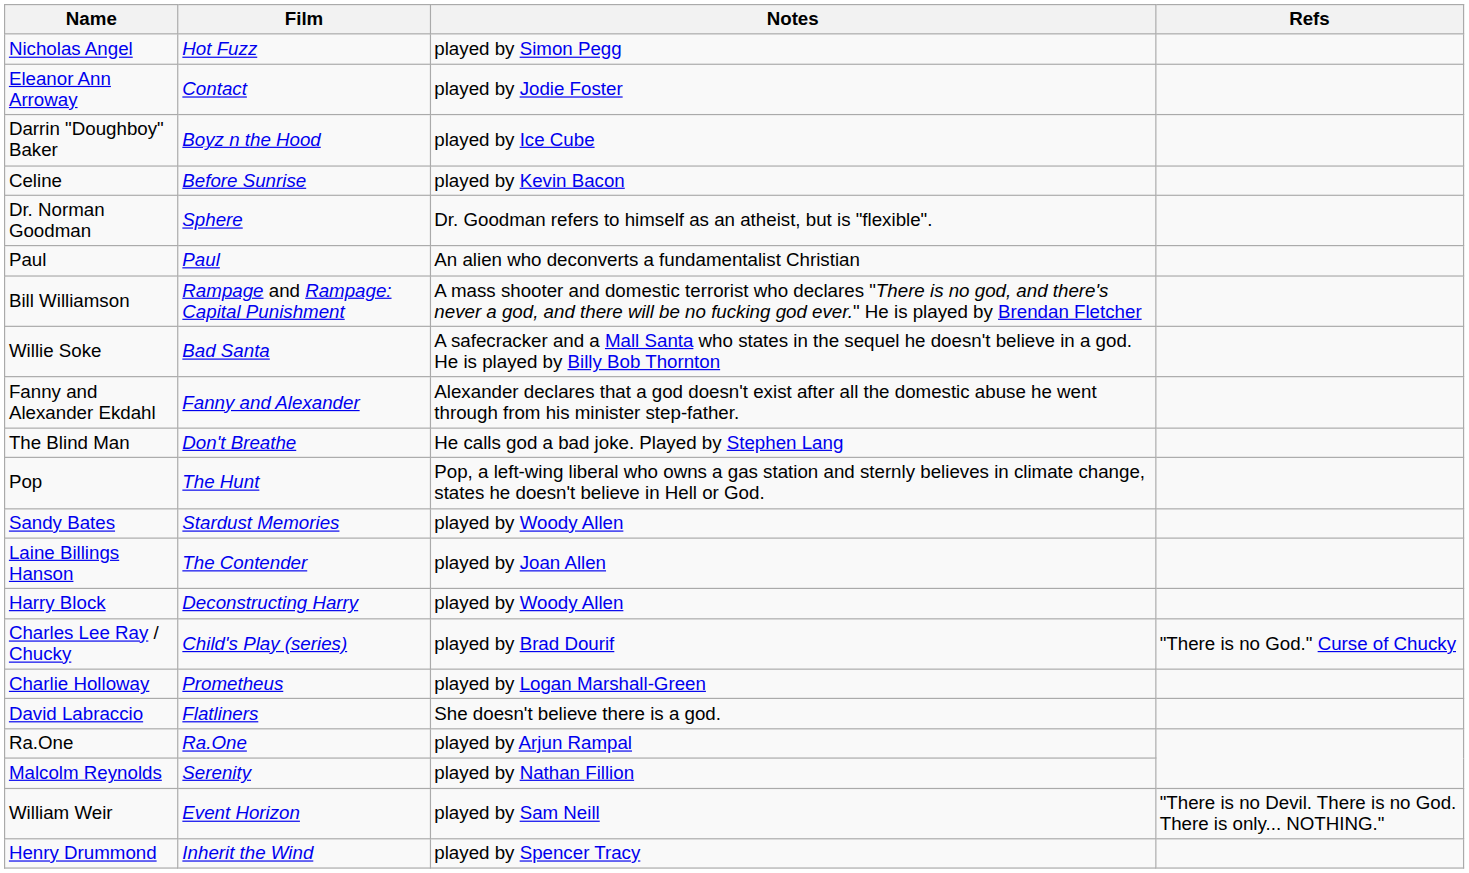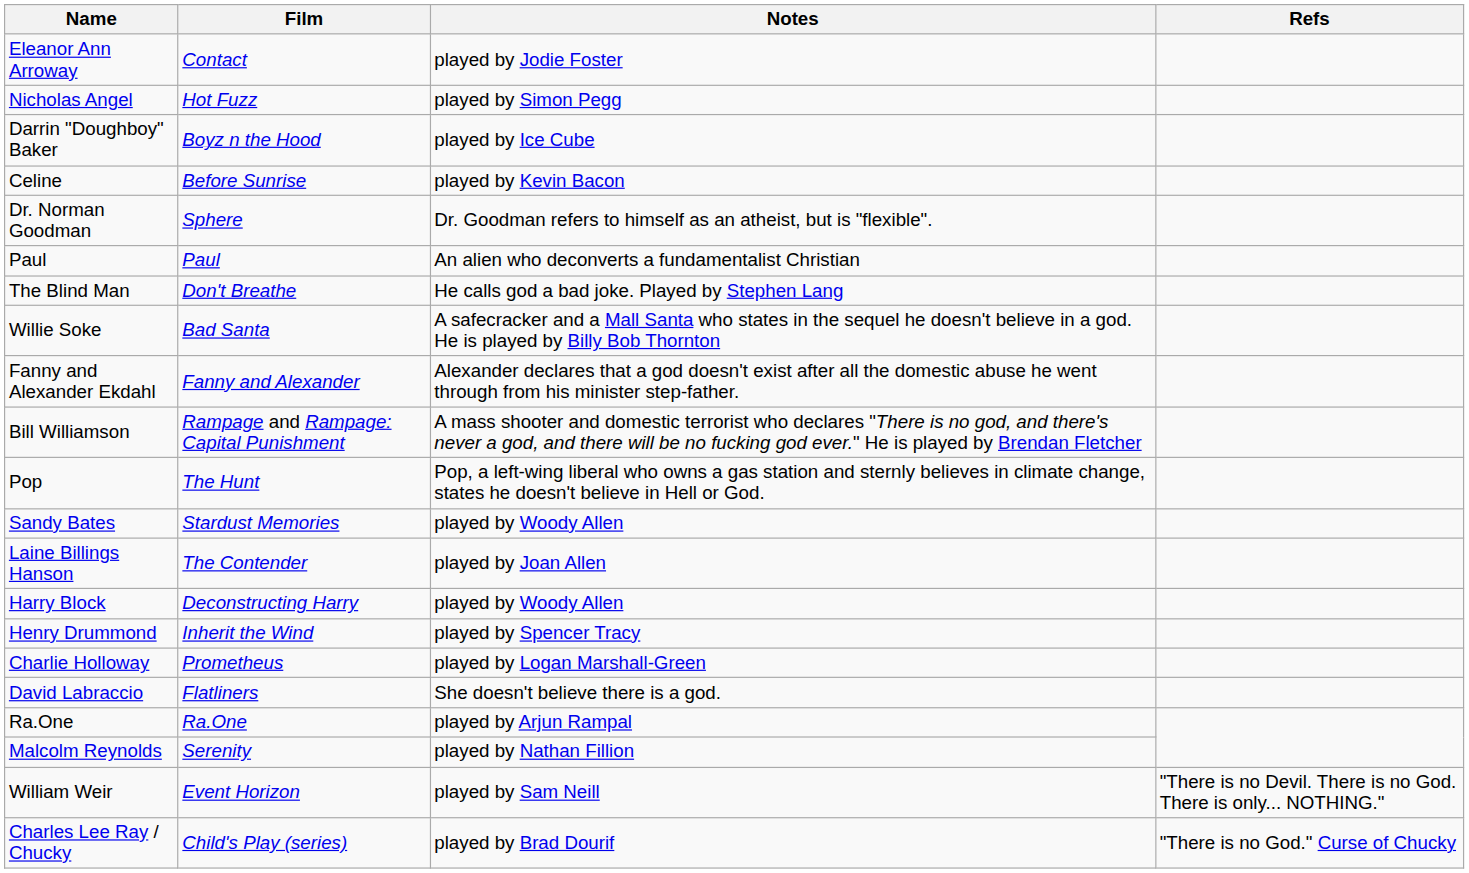rows swapped: Nicholas Angel <-> Eleanor Ann Arroway
rows swapped: Bill Williamson <-> The Blind Man
rows swapped: Henry Drummond <-> Charles Lee Ray / Chucky
